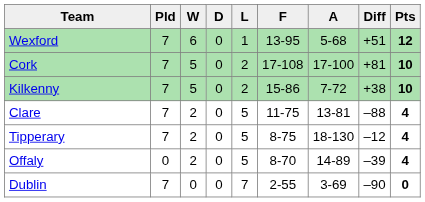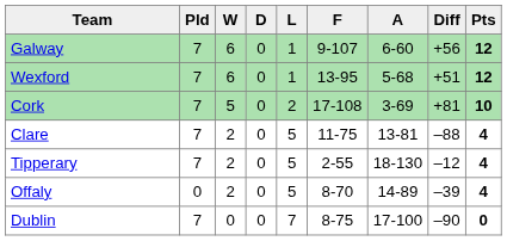+ row: Galway | 7 | 6 | 0 | 1 | 9-107 | 6-60 | +56 | 12
Cork | A: 17-100 -> 3-69
- row: Kilkenny | 7 | 5 | 0 | 2 | 15-86 | 7-72 | +38 | 10
Tipperary | F: 8-75 -> 2-55
Dublin | F: 2-55 -> 8-75
Dublin | A: 3-69 -> 17-100
